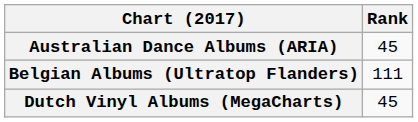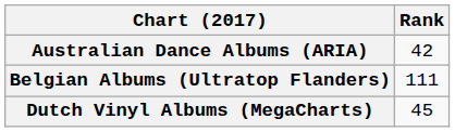Australian Dance Albums (ARIA) | Rank: 45 -> 42
